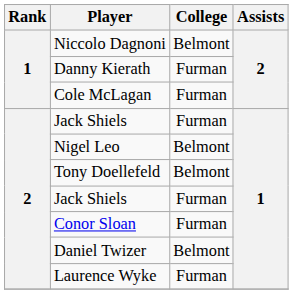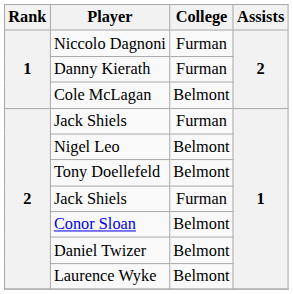Niccolo Dagnoni | College: Belmont -> Furman
Cole McLagan | College: Furman -> Belmont
Conor Sloan | College: Furman -> Belmont
Laurence Wyke | College: Furman -> Belmont
